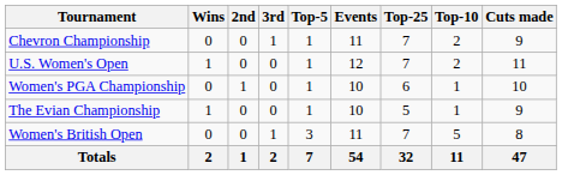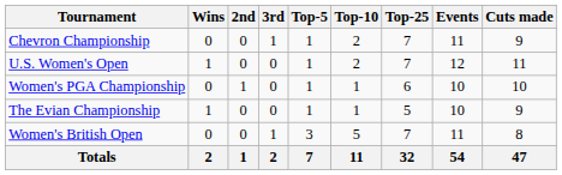columns swapped: Top-10 <-> Events
